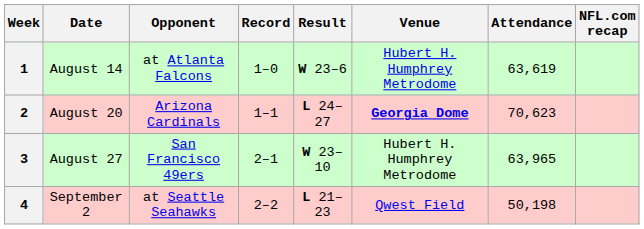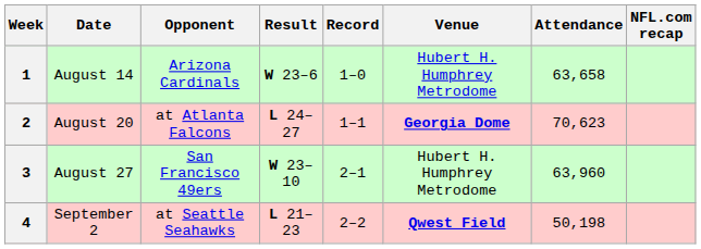columns swapped: Result <-> Record
1 | Opponent: at Atlanta Falcons -> Arizona Cardinals
1 | Attendance: 63,619 -> 63,658
2 | Opponent: Arizona Cardinals -> at Atlanta Falcons
3 | Attendance: 63,965 -> 63,960
4 | Venue: normal -> bold
